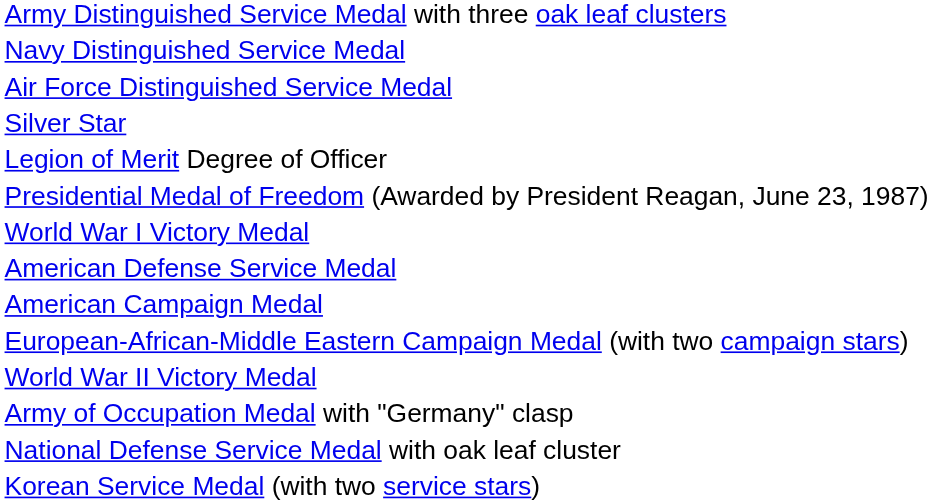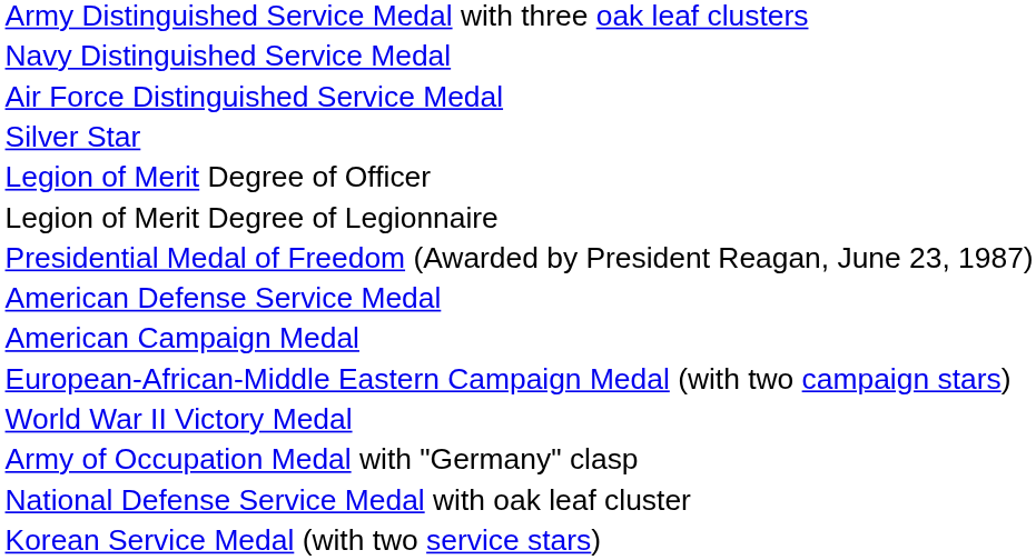+ row: Legion of Merit Degree of Legionnaire
- row: World War I Victory Medal
